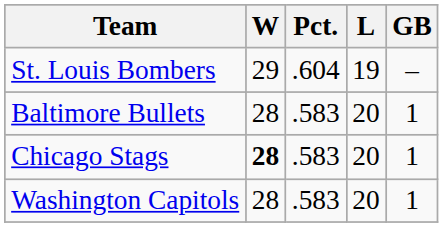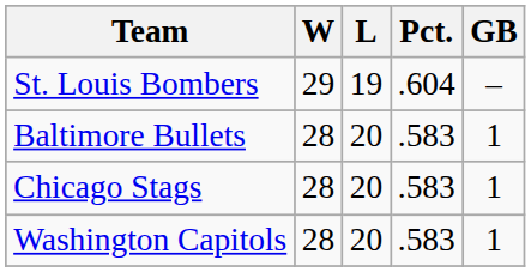columns swapped: L <-> Pct.
Chicago Stags | W: bold -> normal
